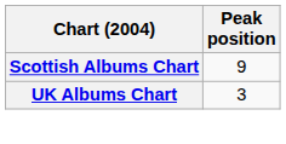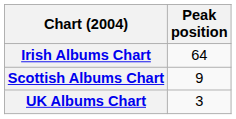+ row: Irish Albums Chart | 64
